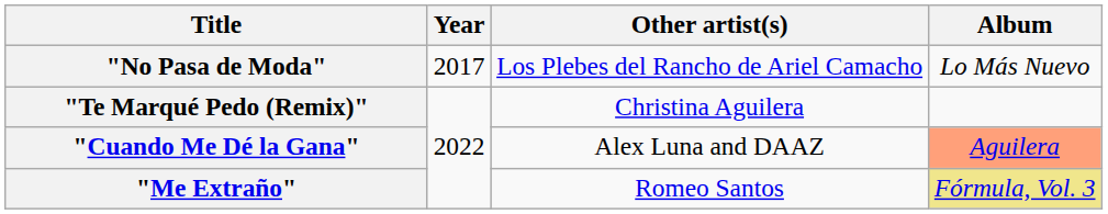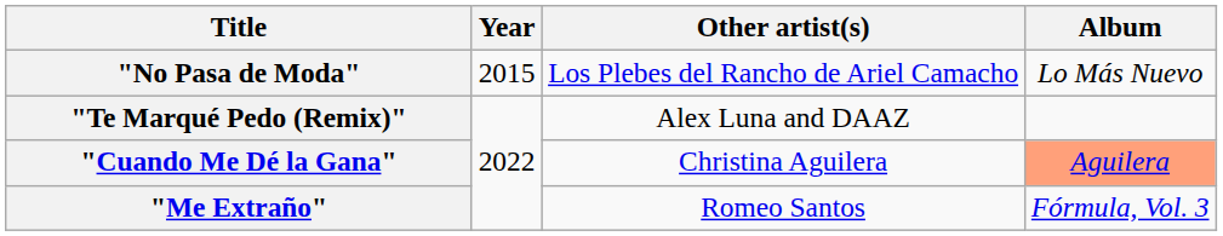"No Pasa de Moda" | Year: 2017 -> 2015
"Te Marqué Pedo (Remix)" | Other artist(s): Christina Aguilera -> Alex Luna and DAAZ
"Cuando Me Dé la Gana" | Other artist(s): Alex Luna and DAAZ -> Christina Aguilera
"Me Extraño" | Album: khaki background -> no background
